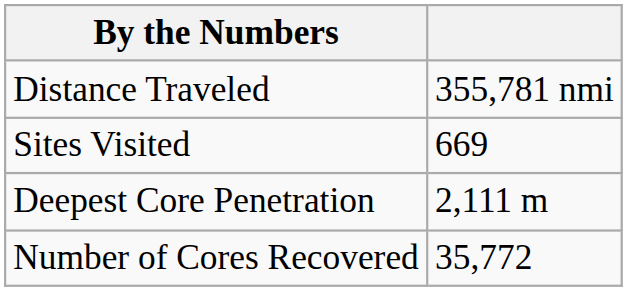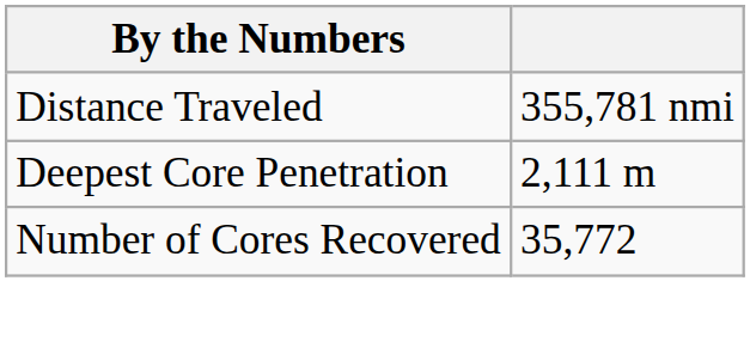- row: Sites Visited | 669
